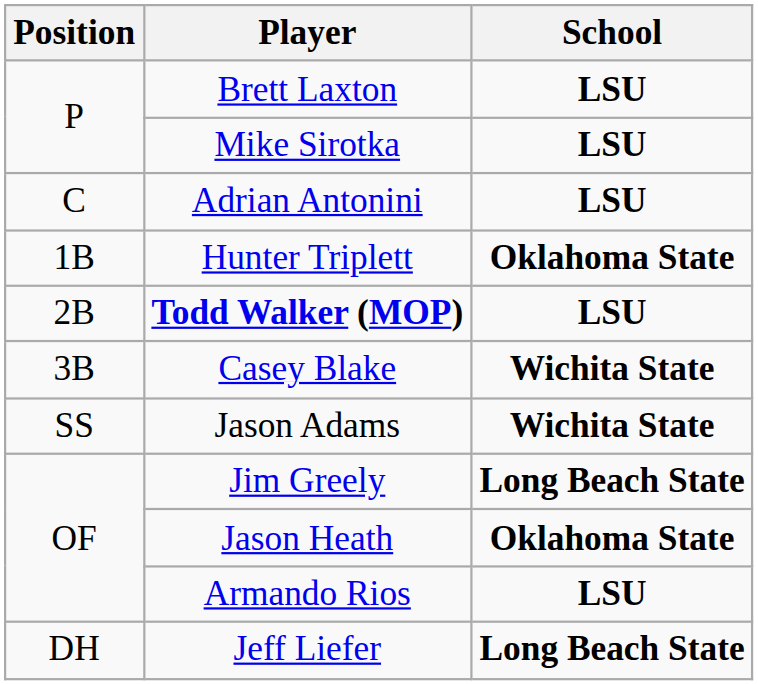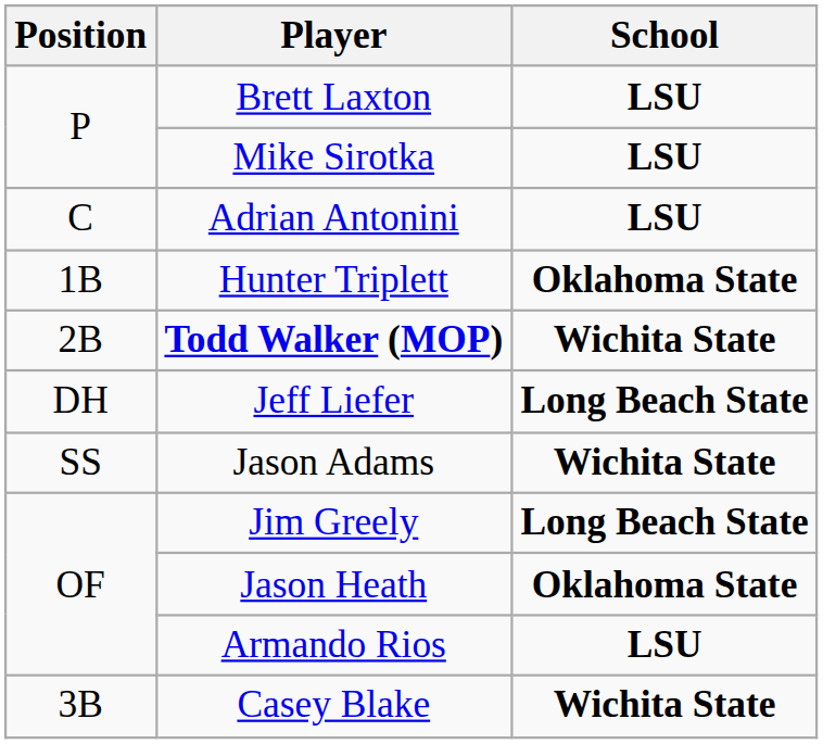Todd Walker (MOP) | School: LSU -> Wichita State
rows swapped: Casey Blake <-> Jeff Liefer
